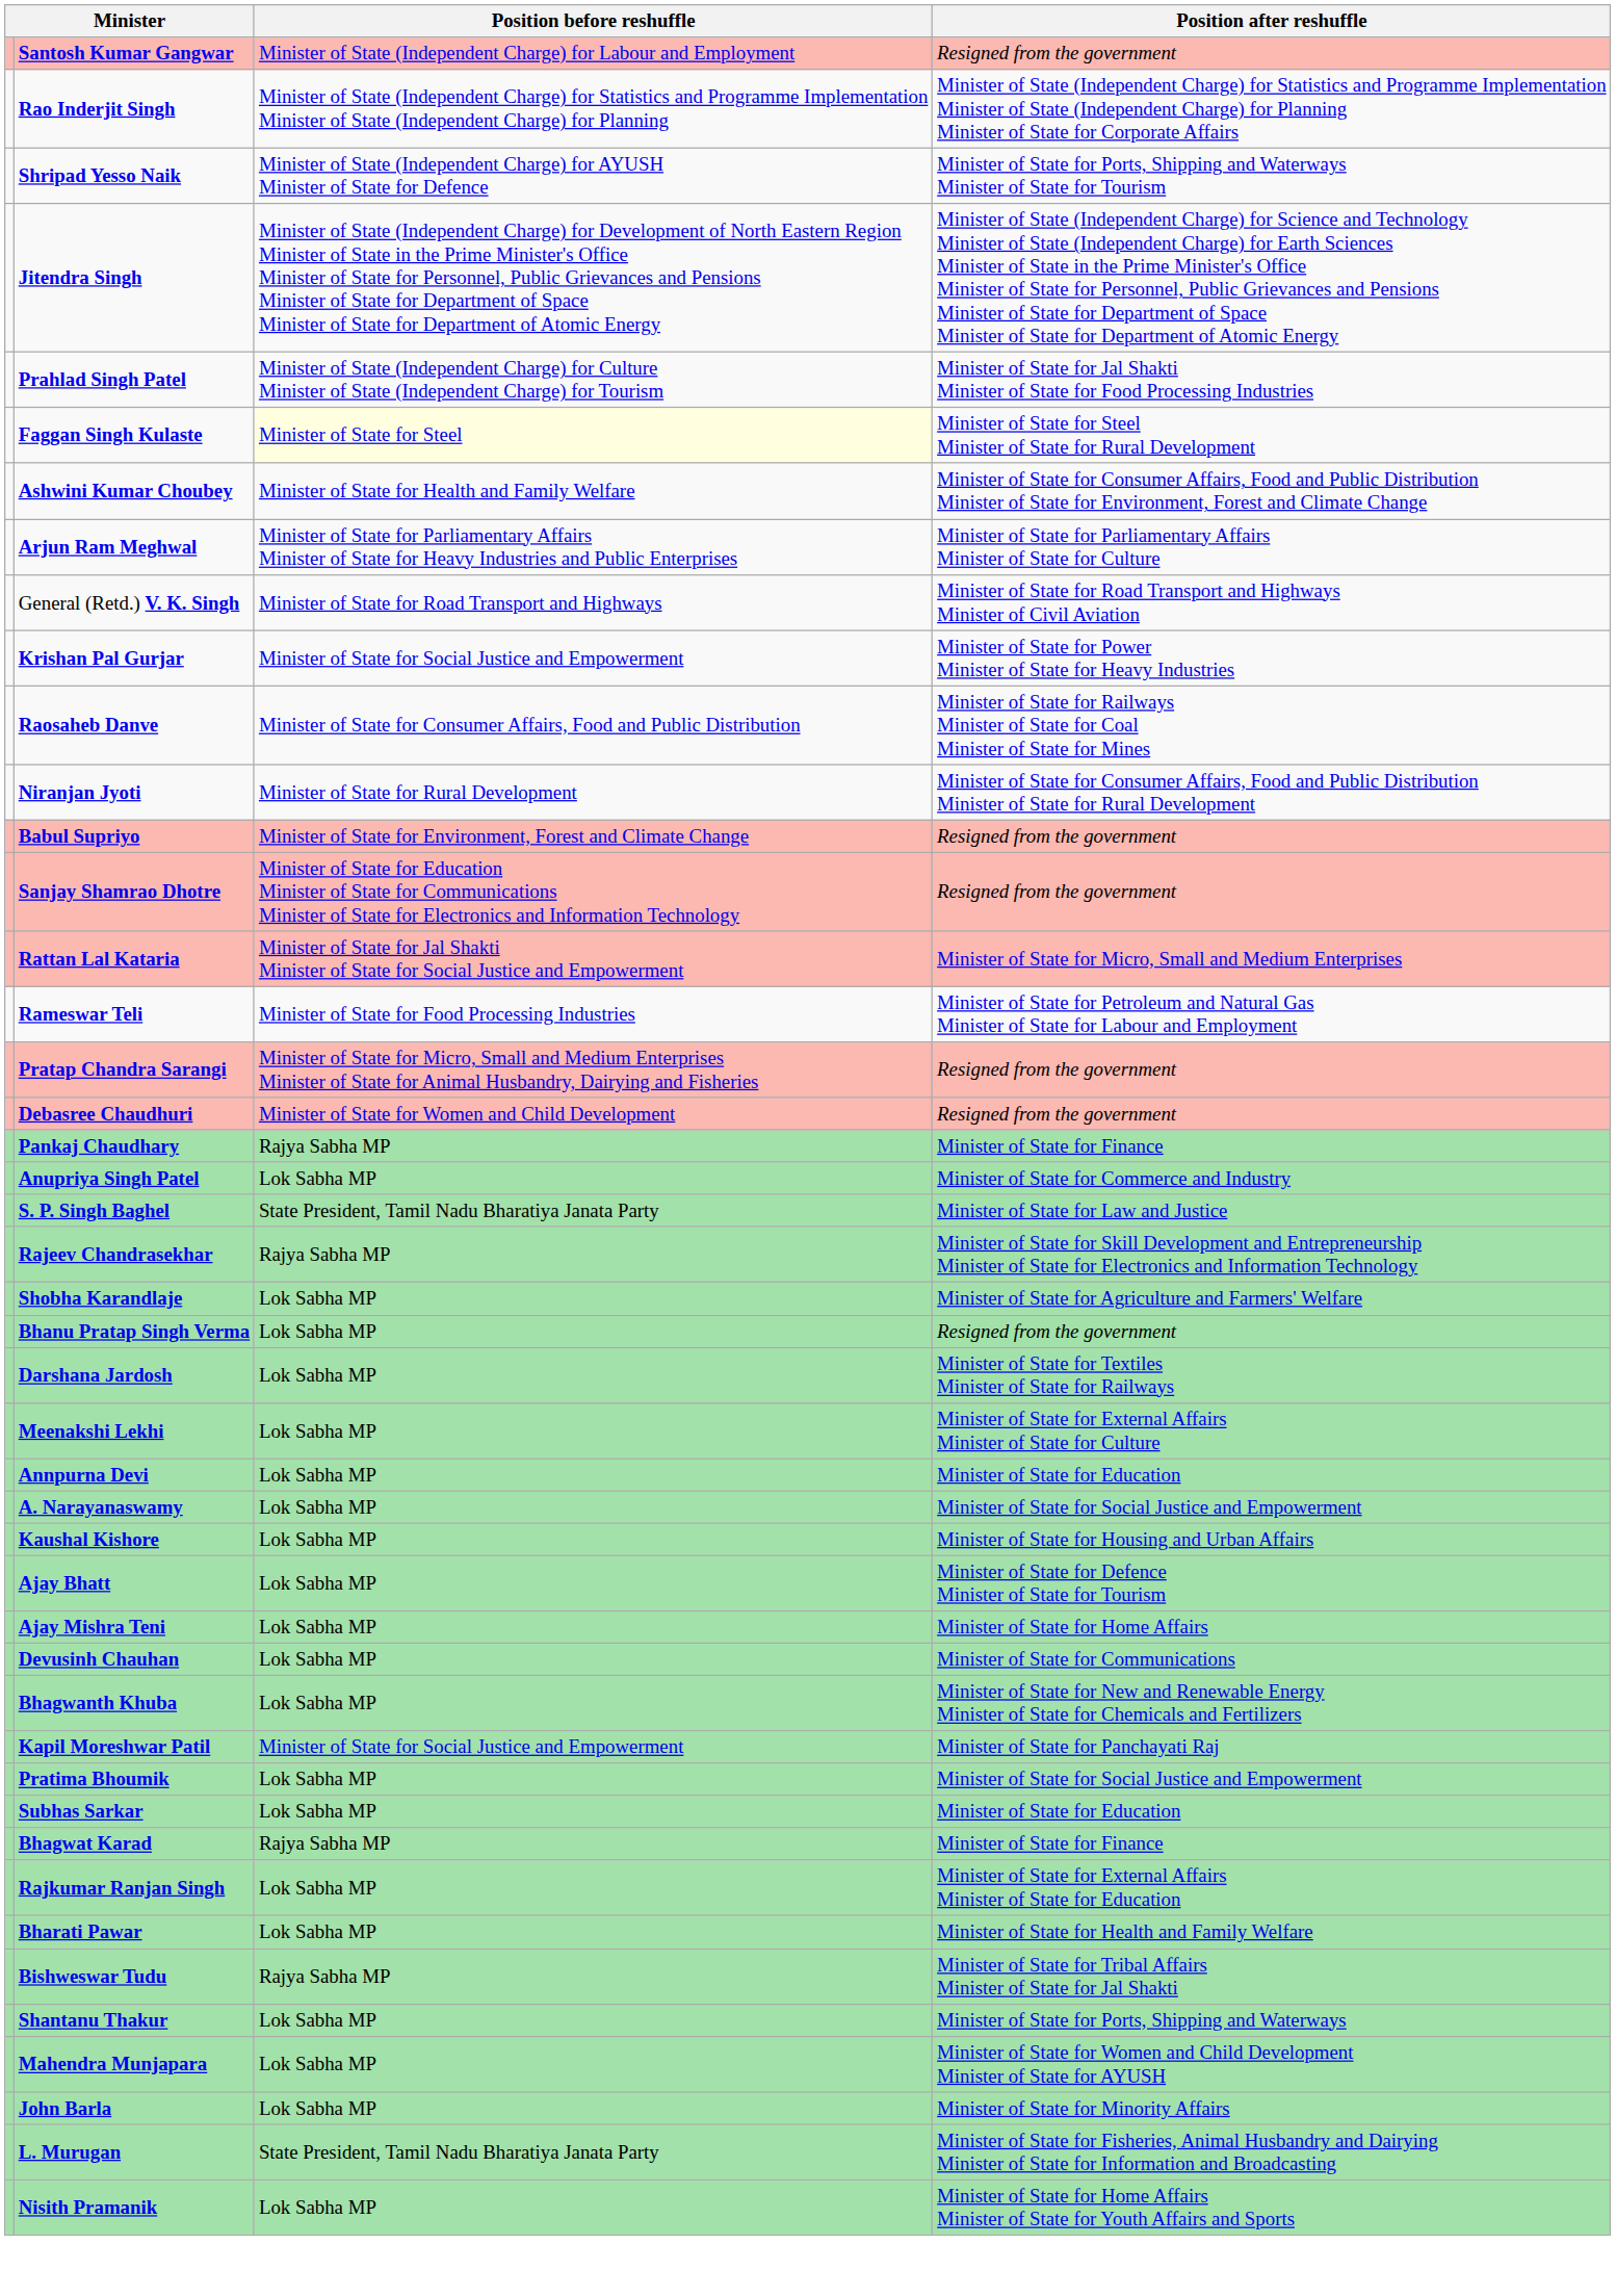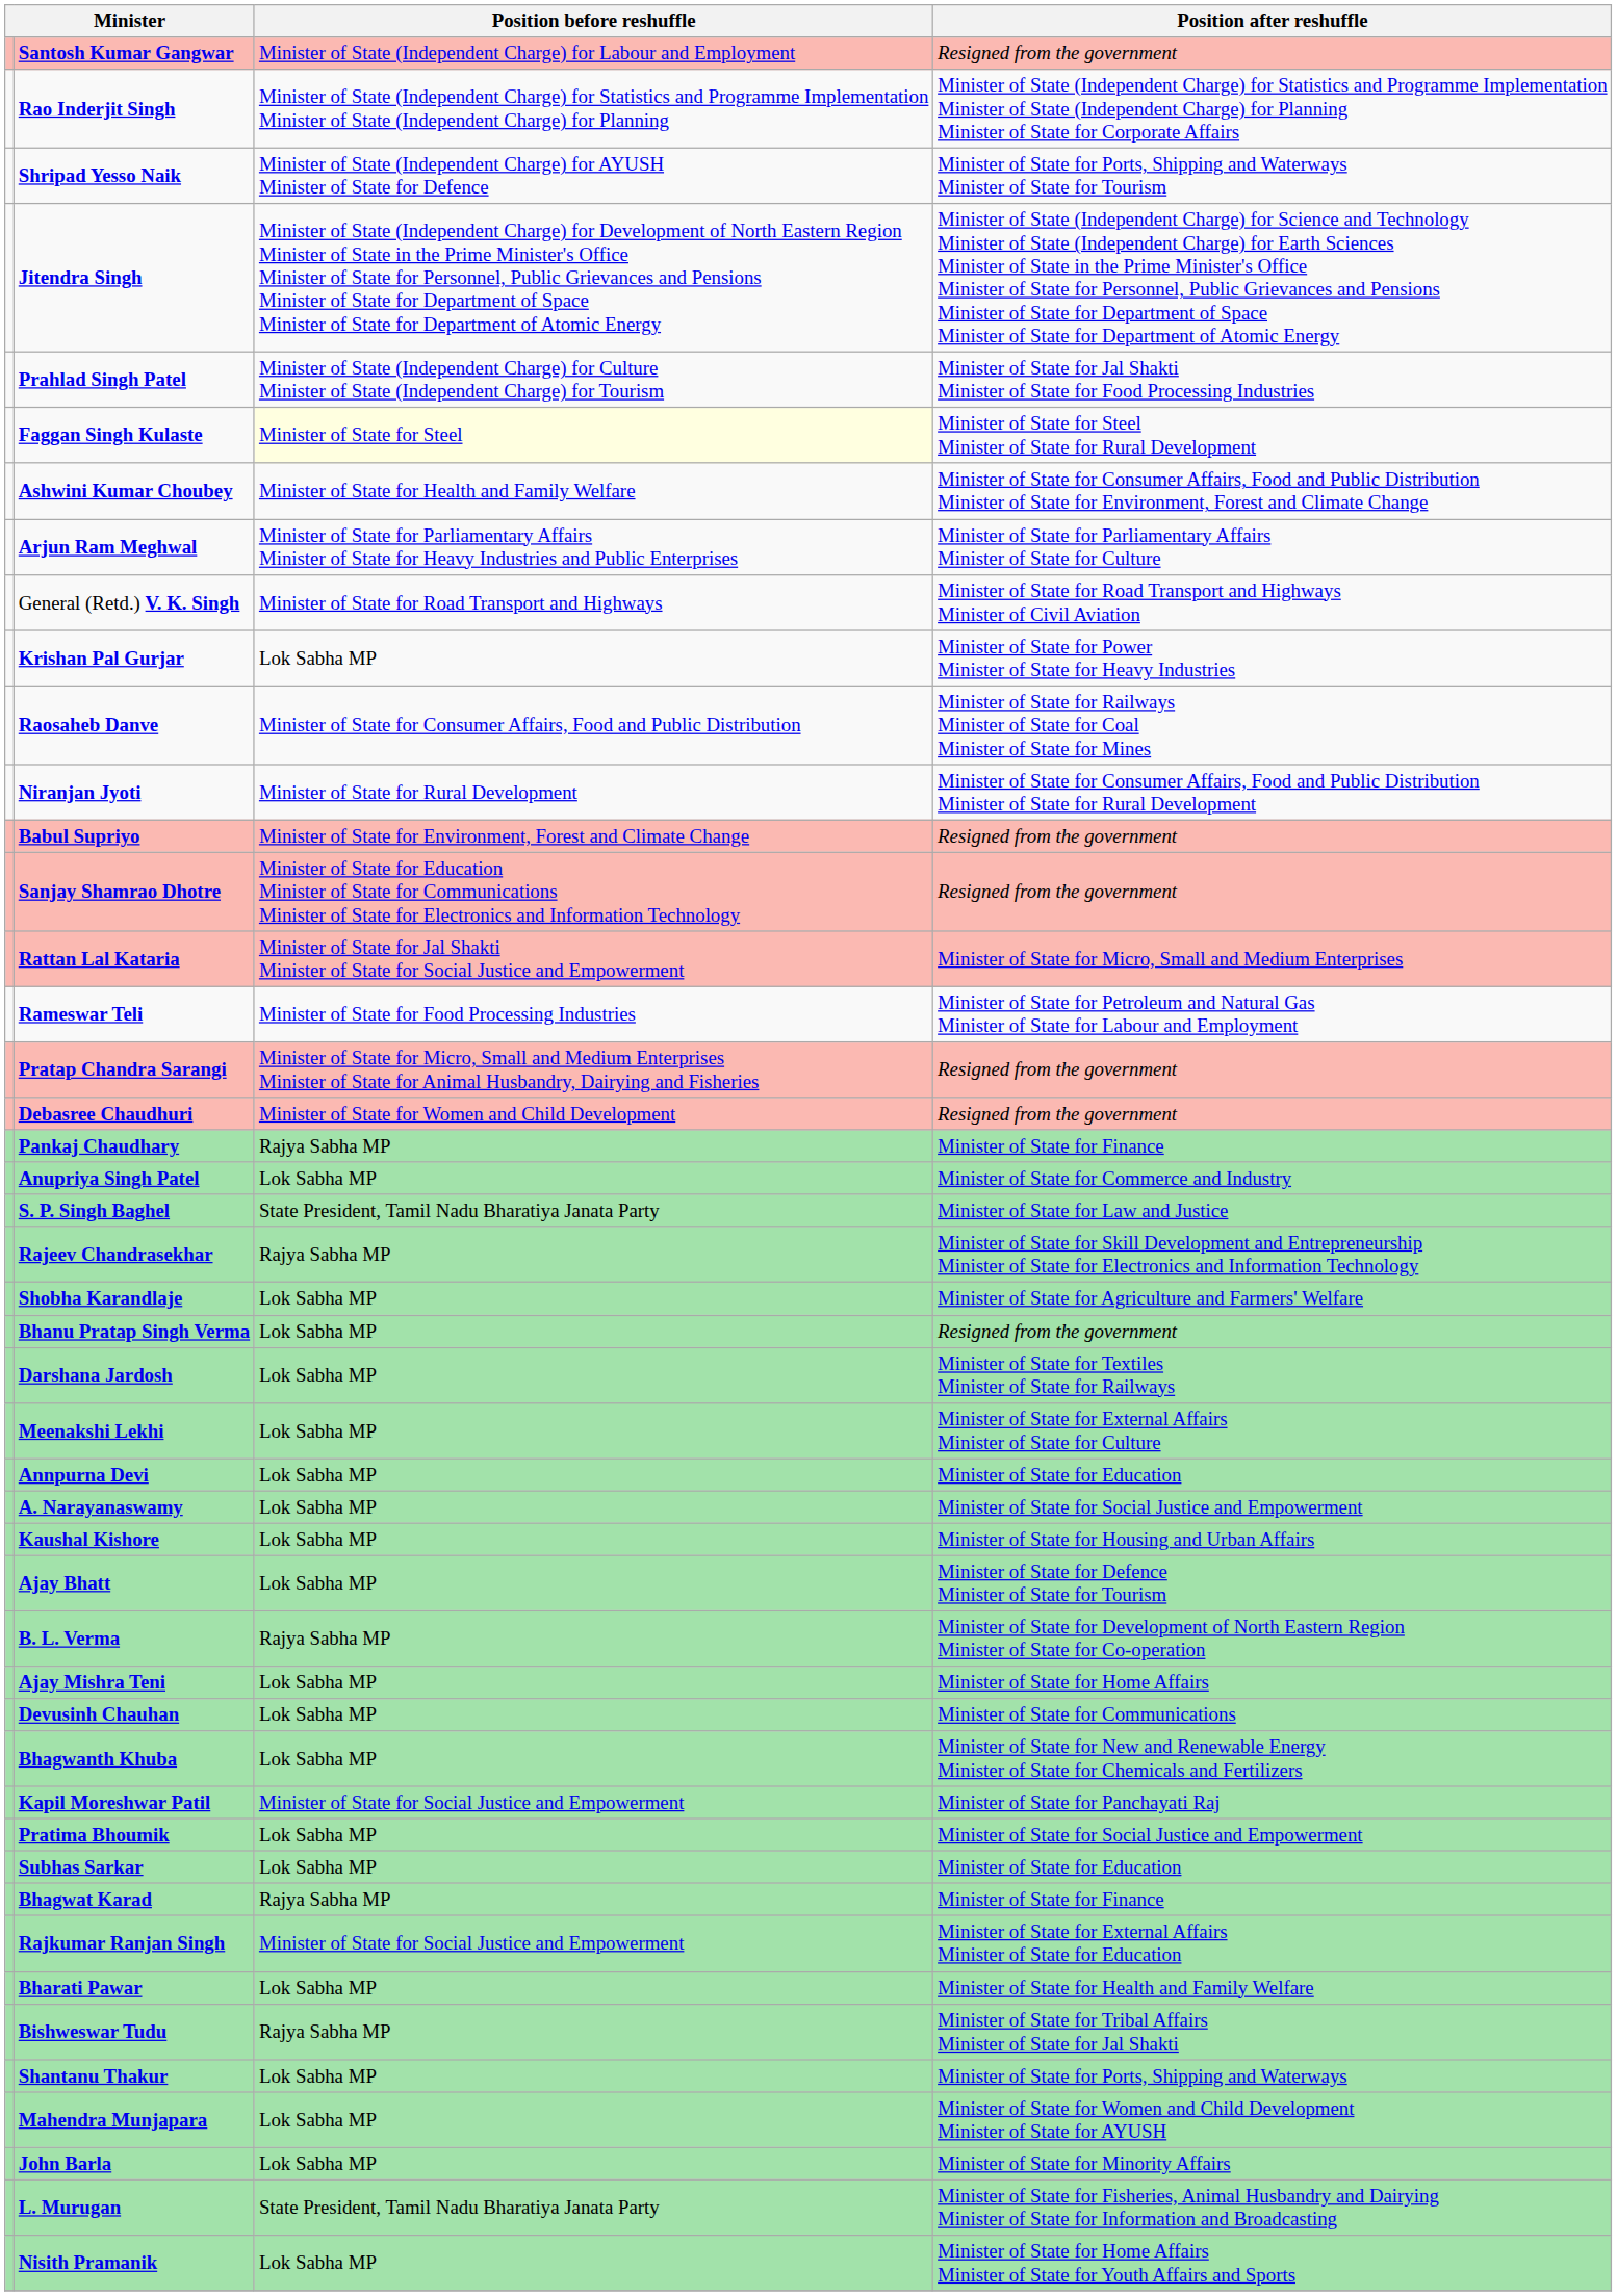Krishan Pal Gurjar | Position before reshuffle: Minister of State for Social Justice and Empowerment -> Lok Sabha MP
+ row: B. L. Verma | Rajya Sabha MP | Minister of State for Development of North Eastern Region Minister of State for Co-operation
Rajkumar Ranjan Singh | Position before reshuffle: Lok Sabha MP -> Minister of State for Social Justice and Empowerment
